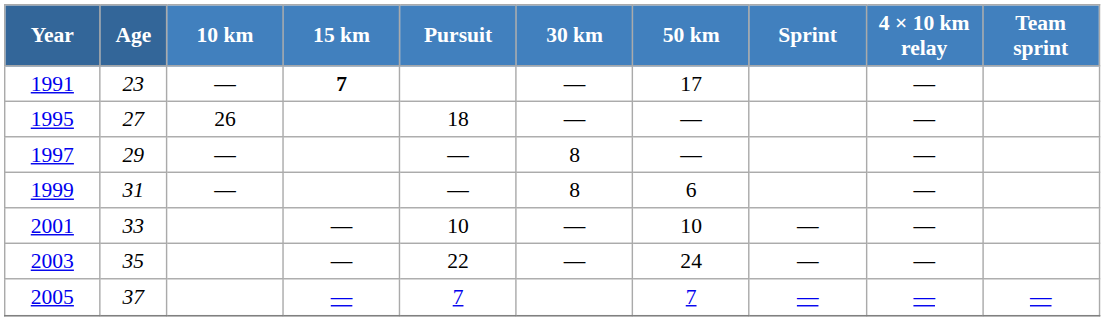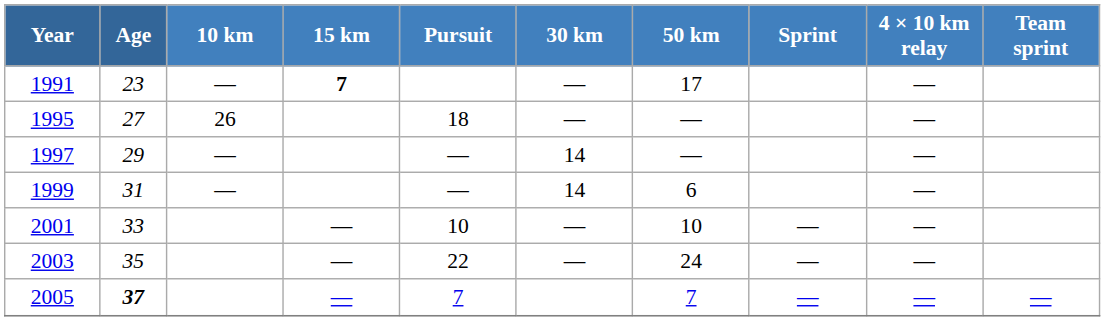1997 | 30 km: 8 -> 14
1999 | 30 km: 8 -> 14
2005 | Age: normal -> bold
